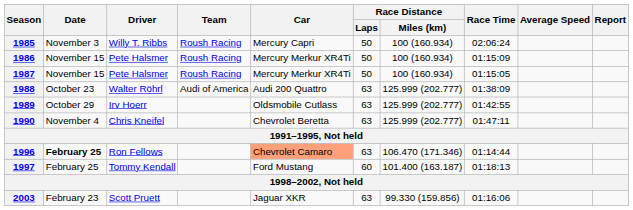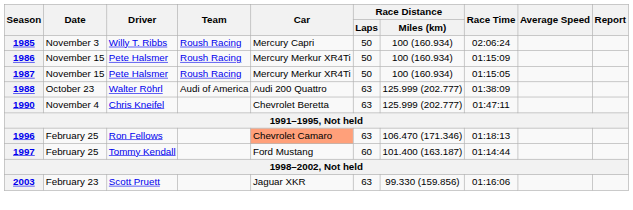- row: 1989 | October 29 | Irv Hoerr | Oldsmobile Cutlass | 63 | 125.999 (202.777) | 01:42:55
1996 | Date: bold -> normal
1996 | Race Time: 01:14:44 -> 01:18:13
1997 | Race Time: 01:18:13 -> 01:14:44
